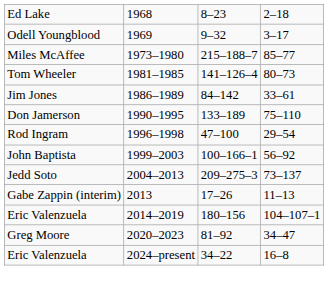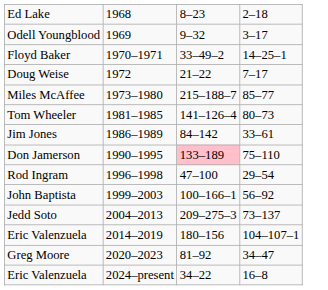+ row: Floyd Baker | 1970–1971 | 33–49–2 | 14–25–1
+ row: Doug Weise | 1972 | 21–22 | 7–17
Don Jamerson | column 3: no background -> pink background
- row: Gabe Zappin (interim) | 2013 | 17–26 | 11–13
